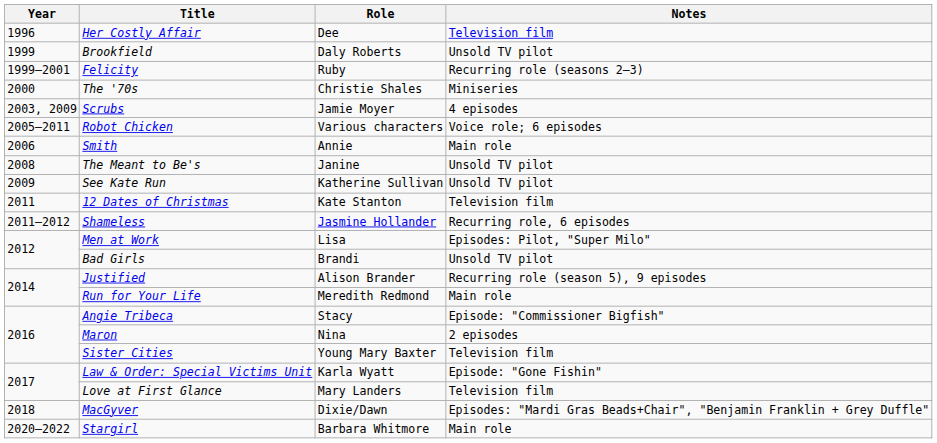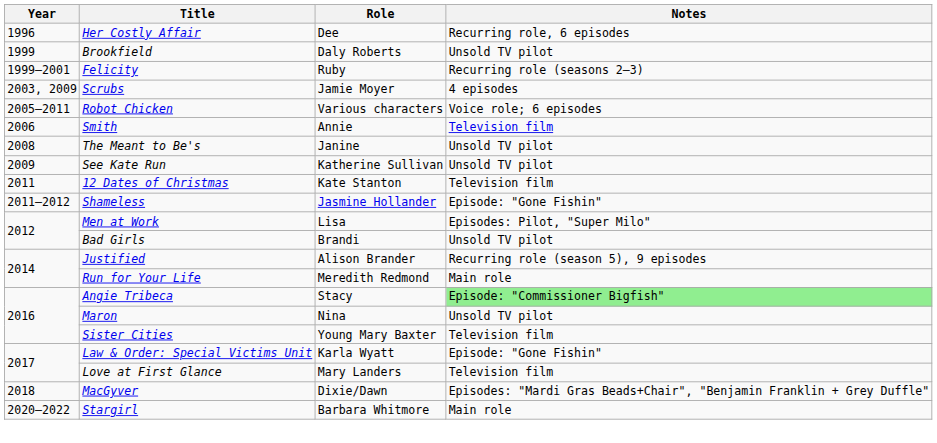Her Costly Affair | Notes: Television film -> Recurring role, 6 episodes
- row: 2000 | The '70s | Christie Shales | Miniseries
Smith | Notes: Main role -> Television film
Shameless | Notes: Recurring role, 6 episodes -> Episode: "Gone Fishin"
Angie Tribeca | Notes: no background -> lightgreen background
Maron | Notes: 2 episodes -> Unsold TV pilot
